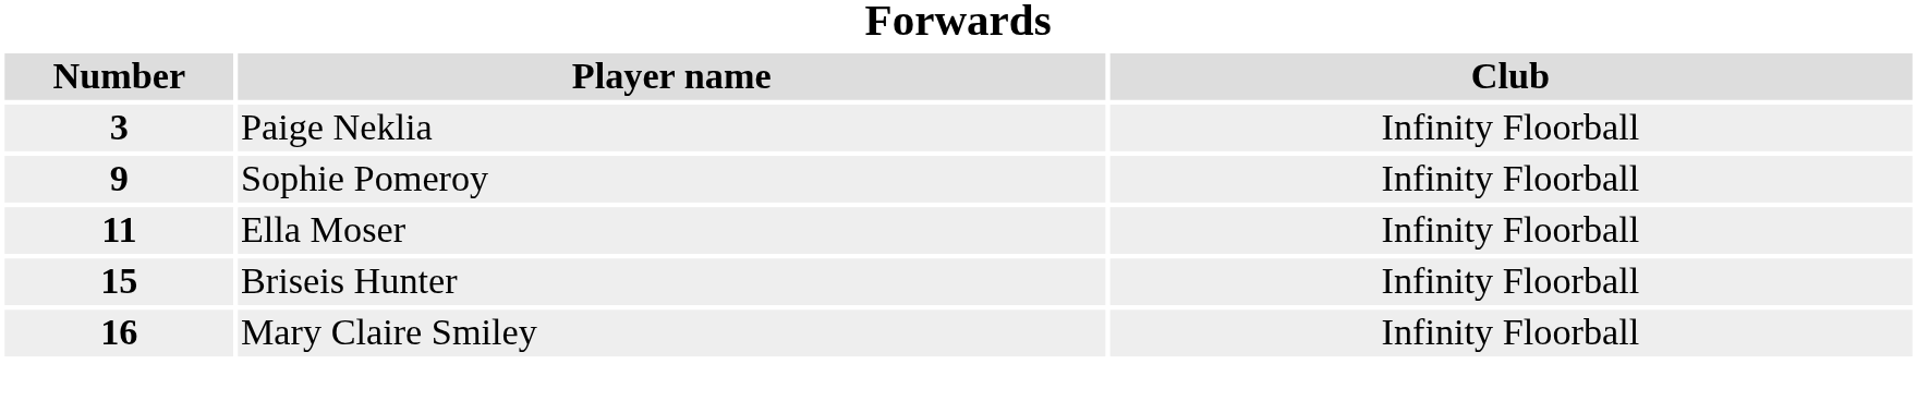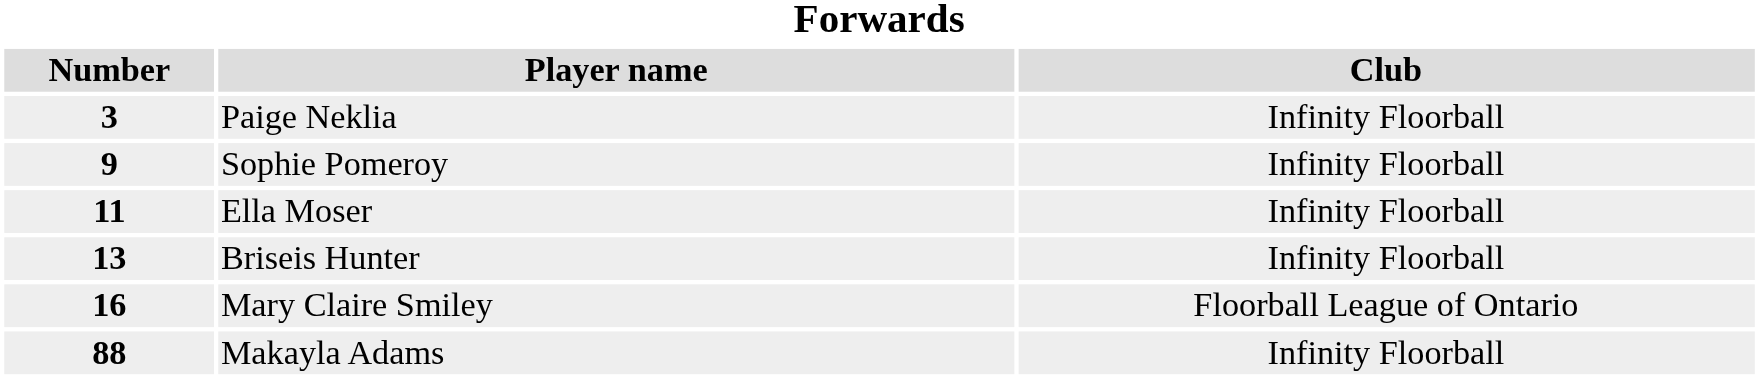Briseis Hunter | Number: 15 -> 13
Mary Claire Smiley | Club: Infinity Floorball -> Floorball League of Ontario
+ row: 88 | Makayla Adams | Infinity Floorball
